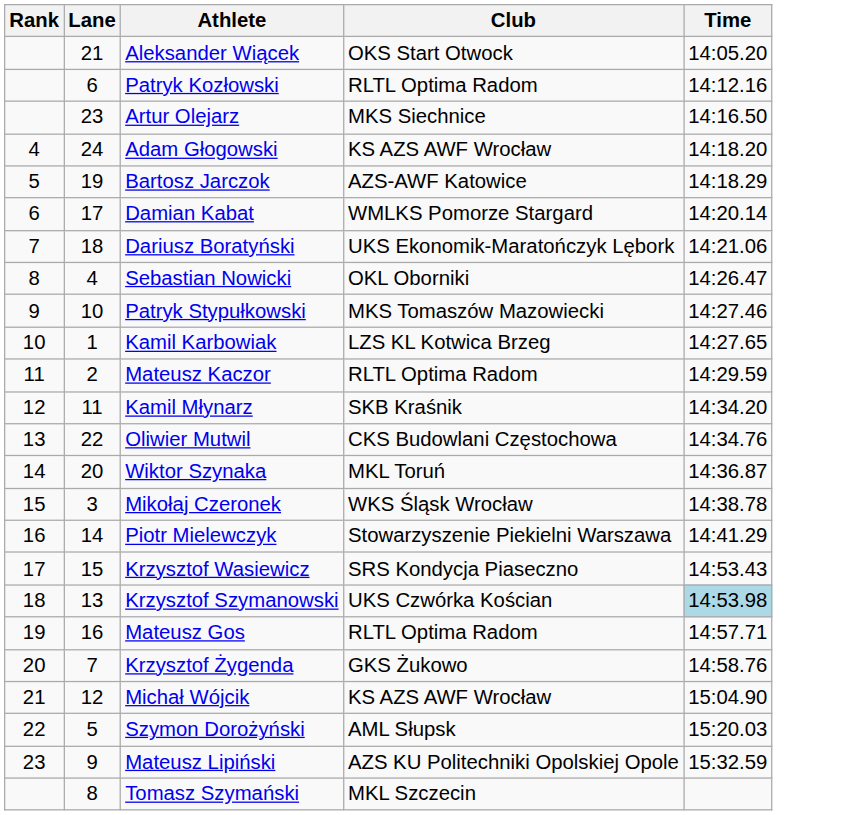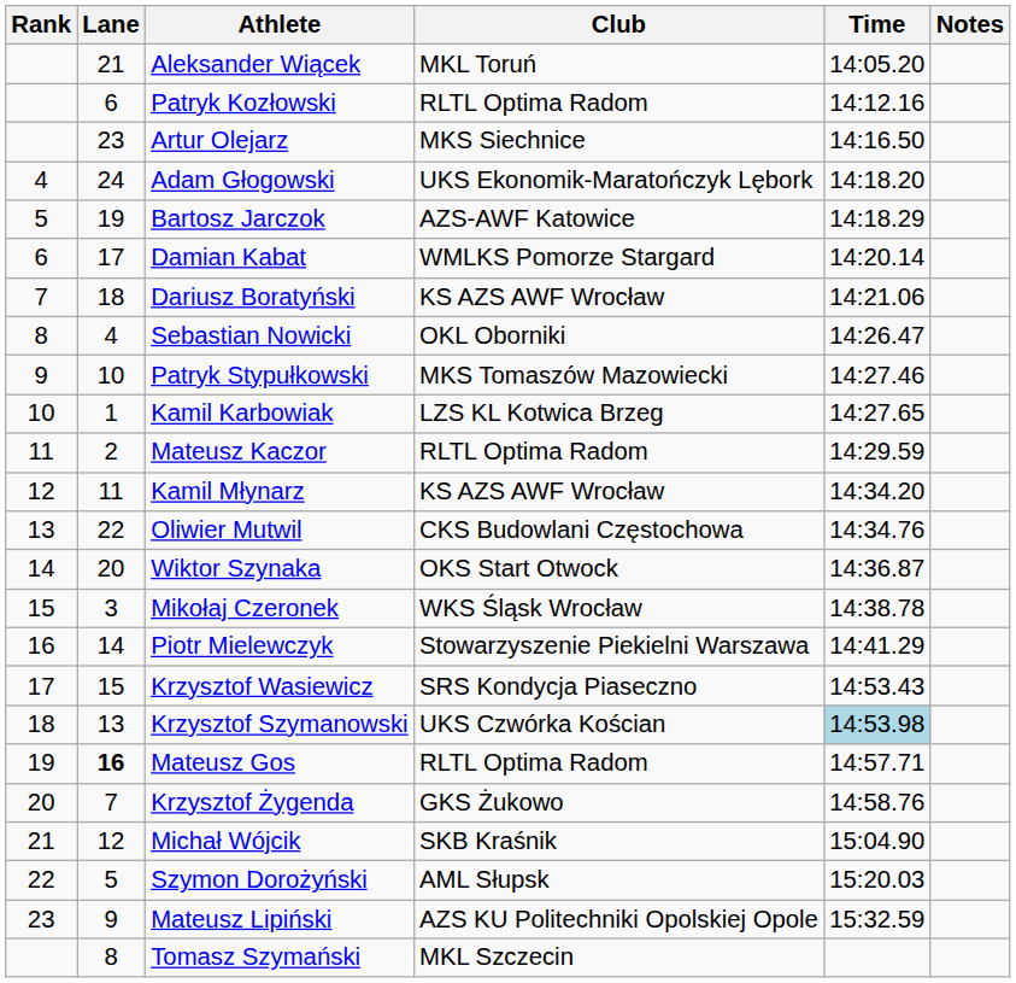+ column: Notes
Aleksander Wiącek | Club: OKS Start Otwock -> MKL Toruń
Adam Głogowski | Club: KS AZS AWF Wrocław -> UKS Ekonomik-Maratończyk Lębork
Dariusz Boratyński | Club: UKS Ekonomik-Maratończyk Lębork -> KS AZS AWF Wrocław
Kamil Młynarz | Club: SKB Kraśnik -> KS AZS AWF Wrocław
Wiktor Szynaka | Club: MKL Toruń -> OKS Start Otwock
Mateusz Gos | Lane: normal -> bold
Michał Wójcik | Club: KS AZS AWF Wrocław -> SKB Kraśnik
